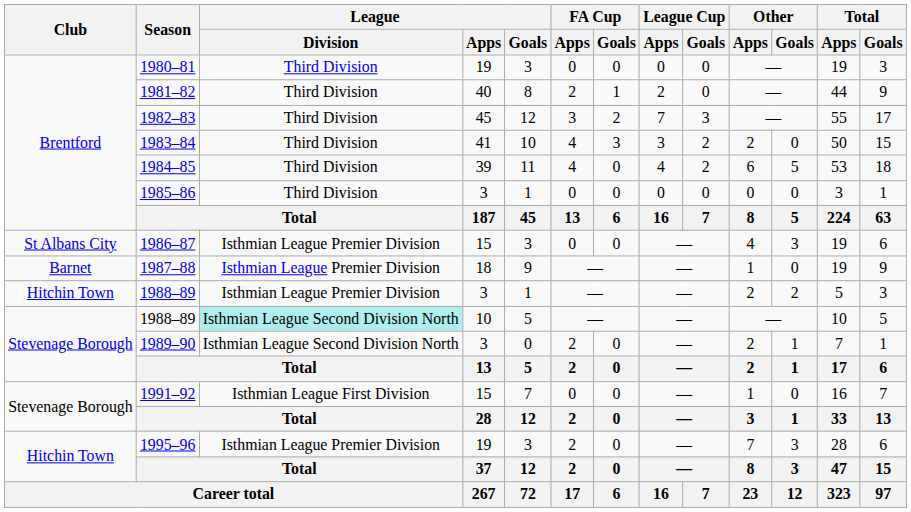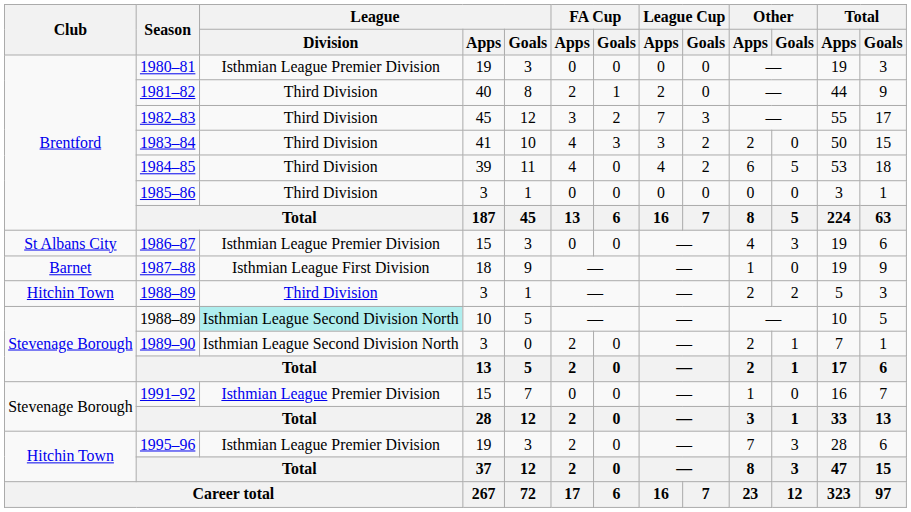1980–81 | League / Division: Third Division -> Isthmian League Premier Division
1987–88 | League / Division: Isthmian League Premier Division -> Isthmian League First Division
1988–89 / 3 | League / Division: Isthmian League Premier Division -> Third Division
1991–92 | League / Division: Isthmian League First Division -> Isthmian League Premier Division
